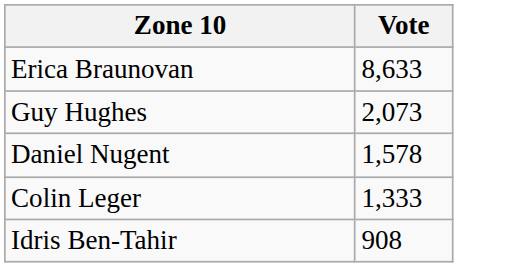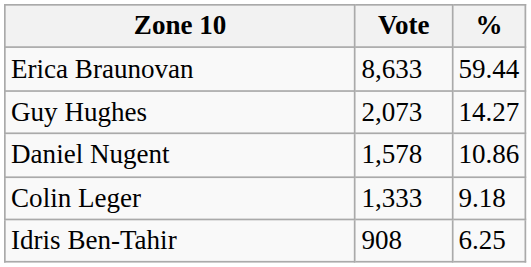+ column: % | 59.44 | 14.27 | 10.86 | 9.18 | 6.25
